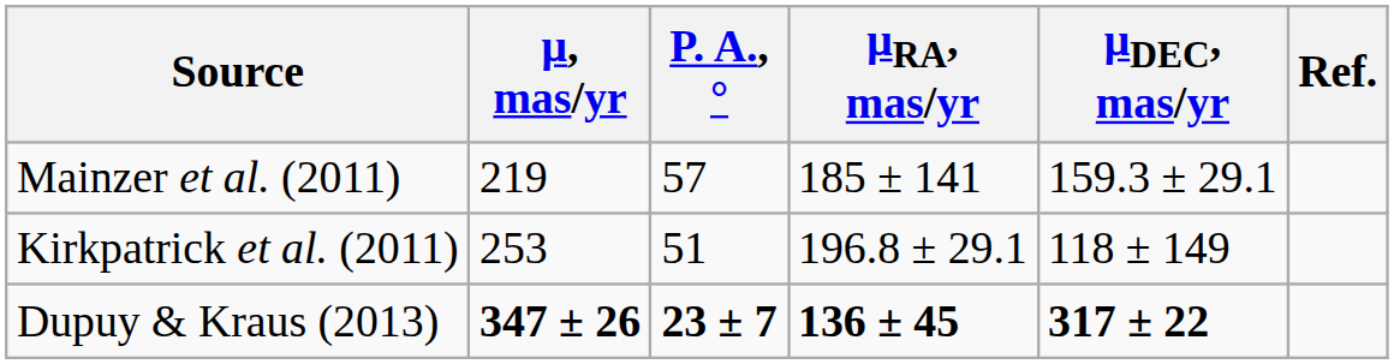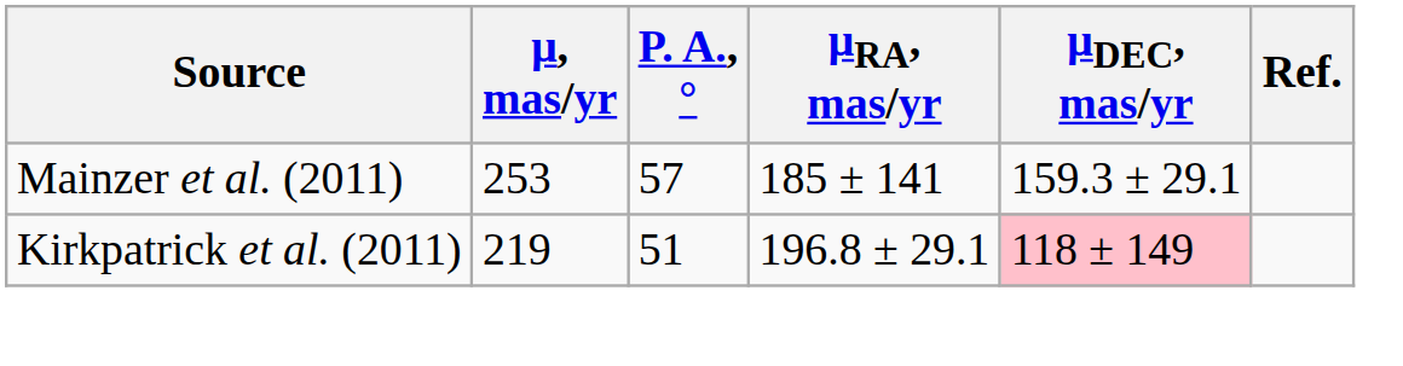Mainzer et al. (2011) | μ, mas/yr: 219 -> 253
Kirkpatrick et al. (2011) | μ, mas/yr: 253 -> 219
Kirkpatrick et al. (2011) | μDEC, mas/yr: no background -> pink background
- row: Dupuy & Kraus (2013) | 347 ± 26 | 23 ± 7 | 136 ± 45 | 317 ± 22
